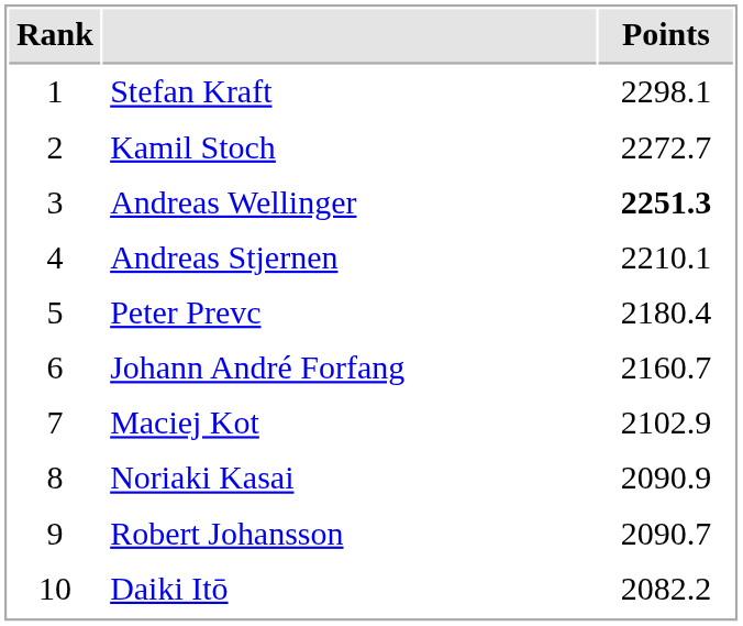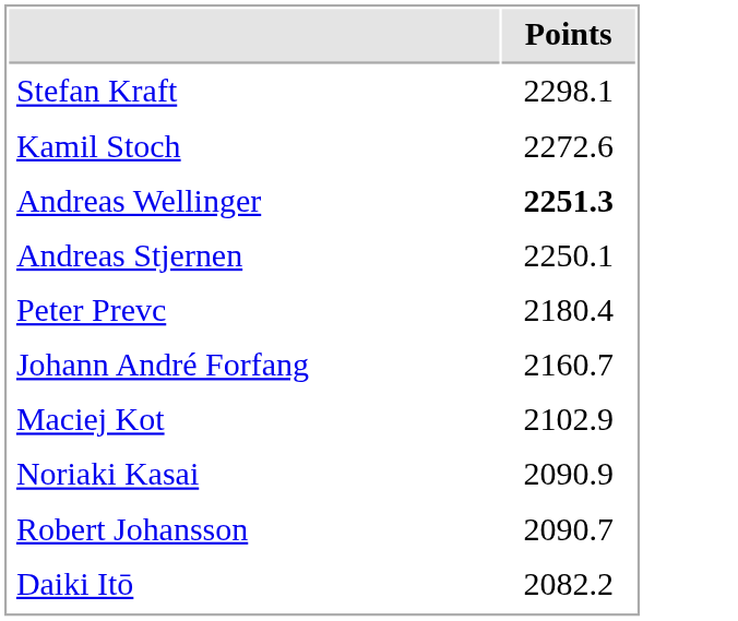- column: Rank | 1 | 2 | 3 | 4 | 5 | 6 | 7 | 8 | 9 | 10
Kamil Stoch | Points: 2272.7 -> 2272.6
Andreas Stjernen | Points: 2210.1 -> 2250.1
